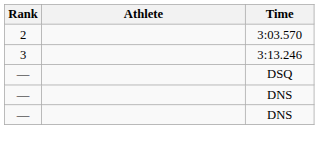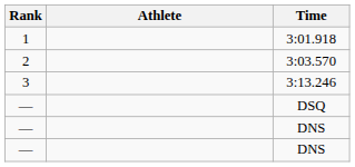+ row: 1 | 3:01.918
